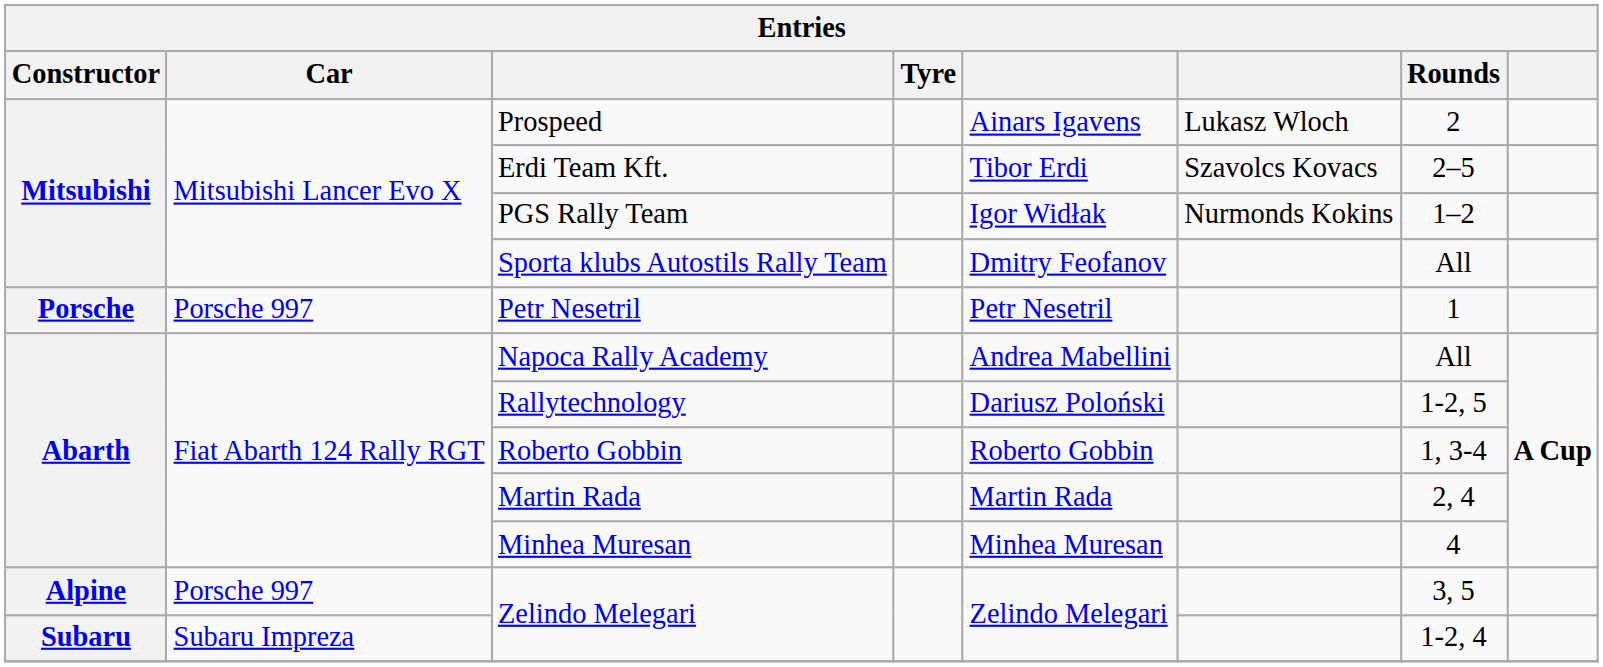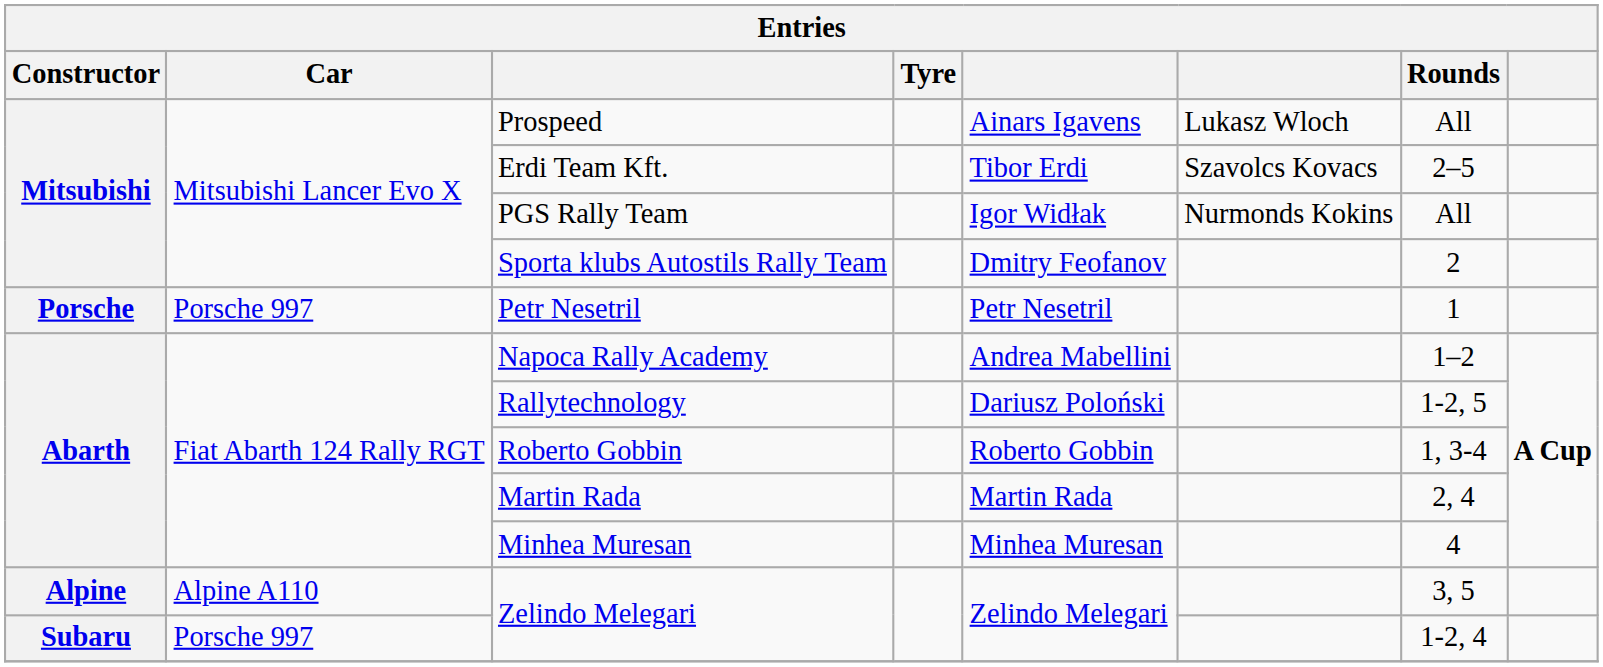Prospeed | Rounds: 2 -> All
PGS Rally Team | Rounds: 1–2 -> All
Sporta klubs Autostils Rally Team | Rounds: All -> 2
Napoca Rally Academy | Rounds: All -> 1–2
Alpine / Zelindo Melegari | Car: Porsche 997 -> Alpine A110
Subaru / Zelindo Melegari | Car: Subaru Impreza -> Porsche 997
